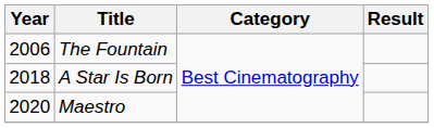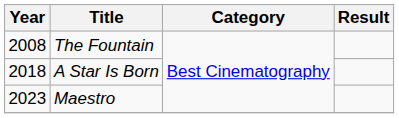The Fountain | Year: 2006 -> 2008
Maestro | Year: 2020 -> 2023
